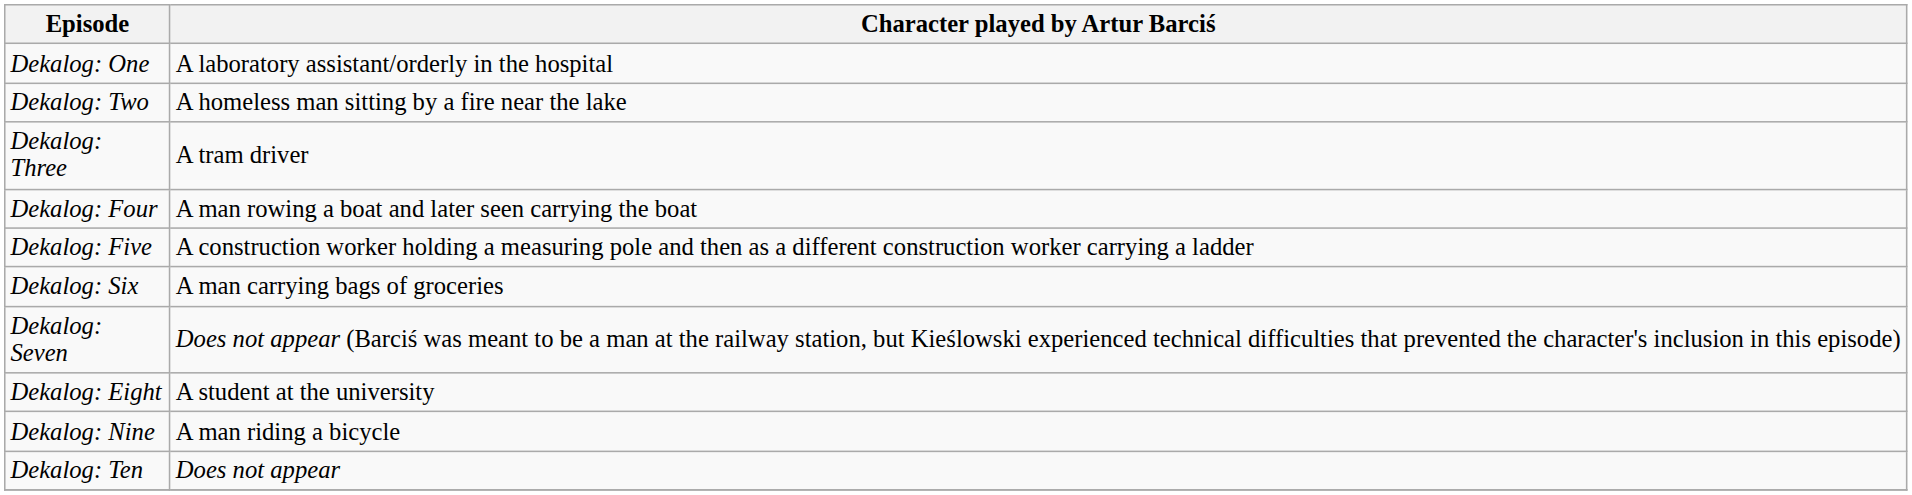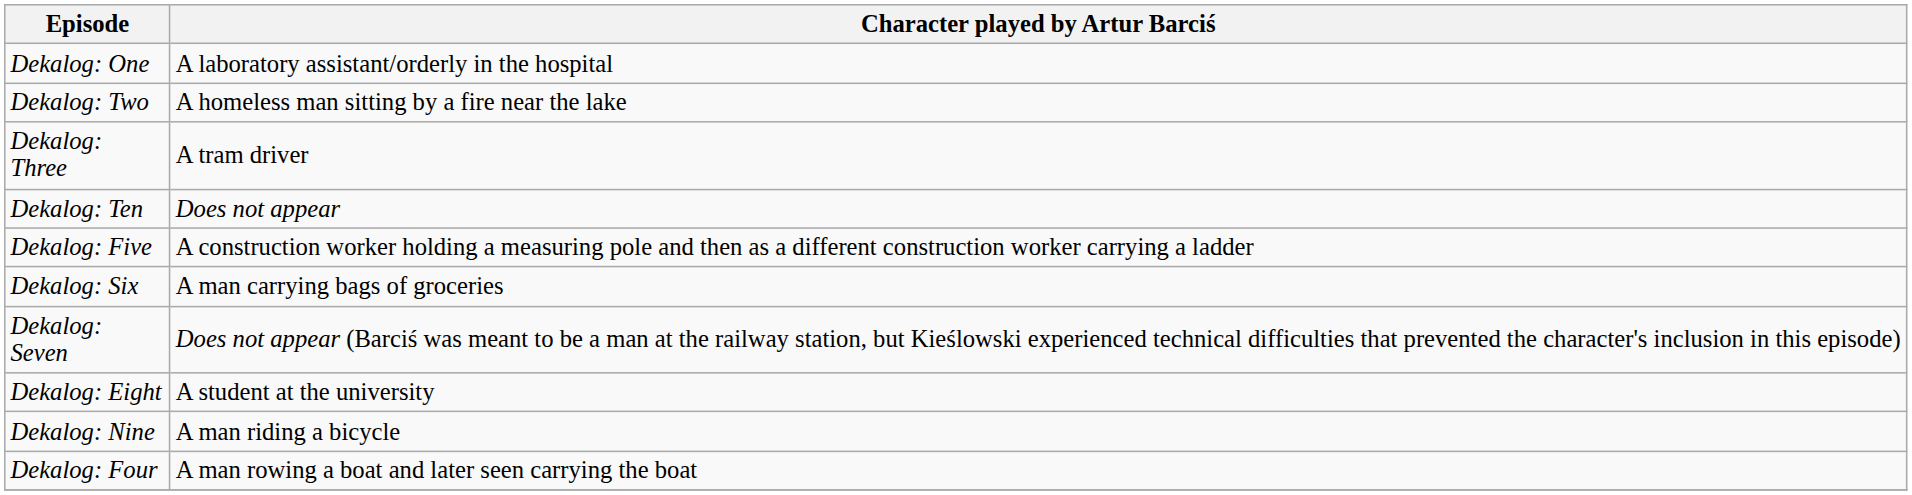rows swapped: Dekalog: Four <-> Dekalog: Ten
